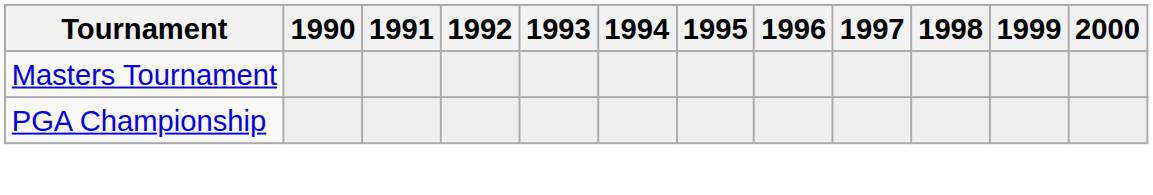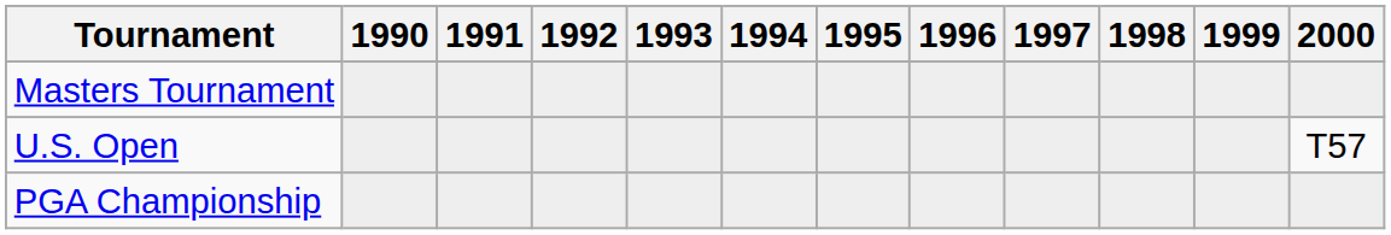+ row: U.S. Open | T57
